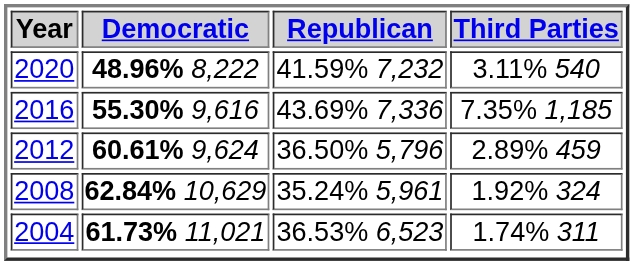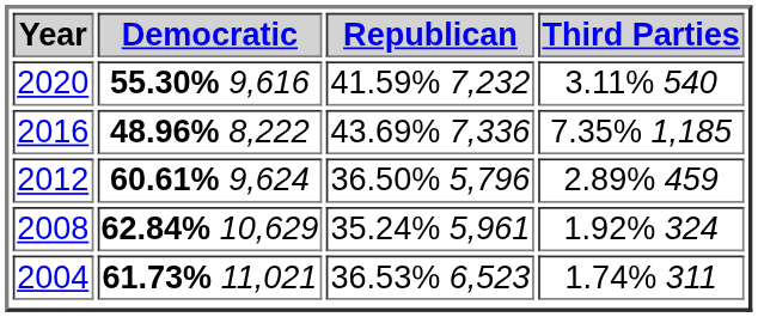2020 | Democratic: 48.96% 8,222 -> 55.30% 9,616
2016 | Democratic: 55.30% 9,616 -> 48.96% 8,222
